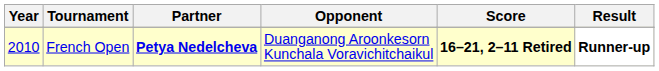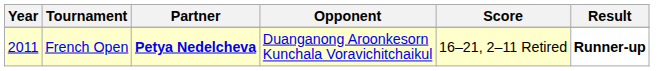French Open | Year: 2010 -> 2011
French Open | Score: bold -> normal
